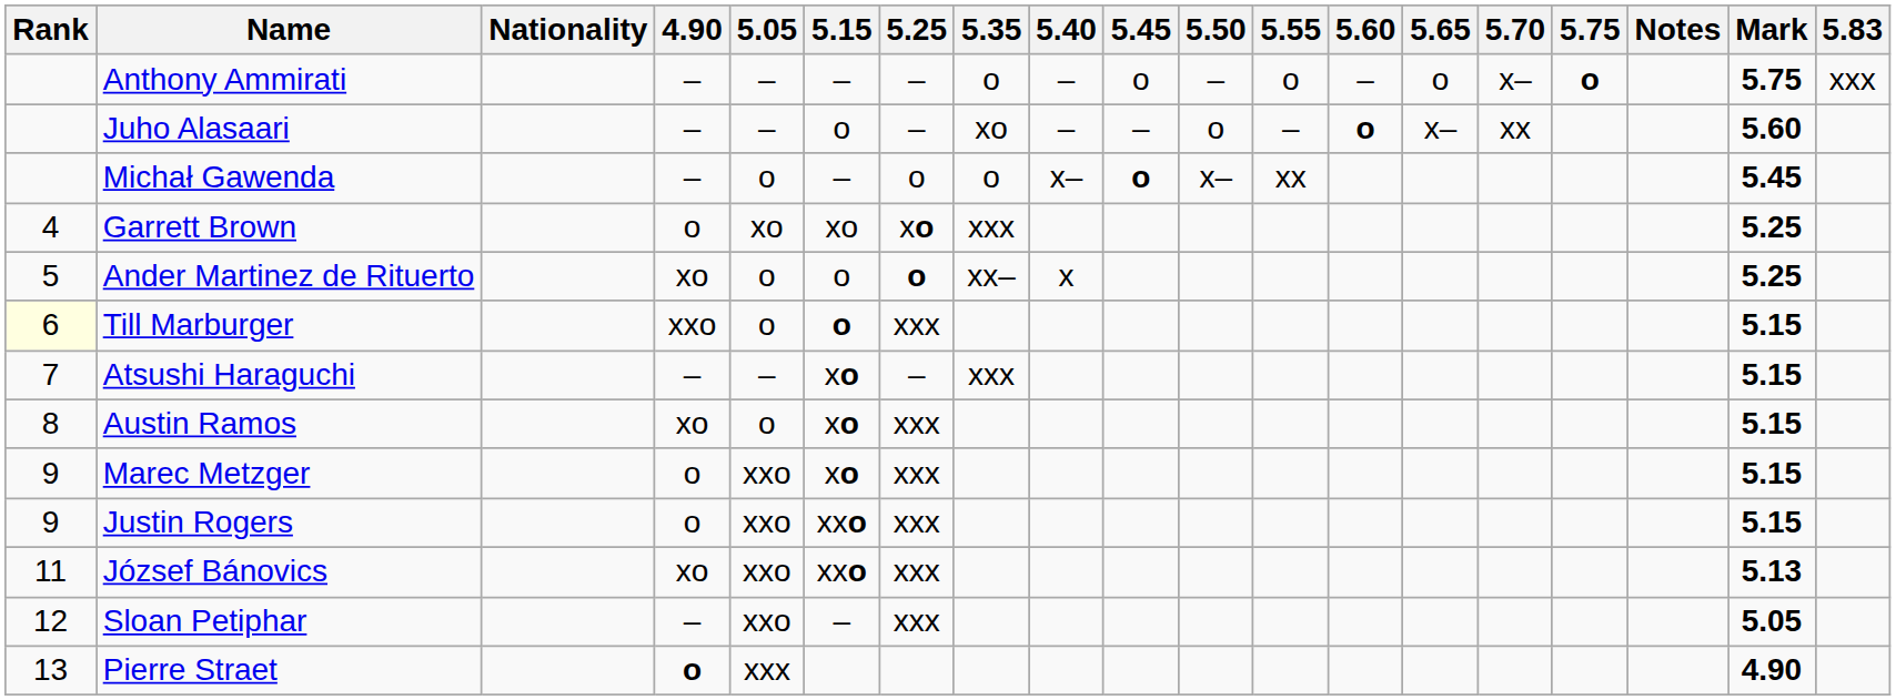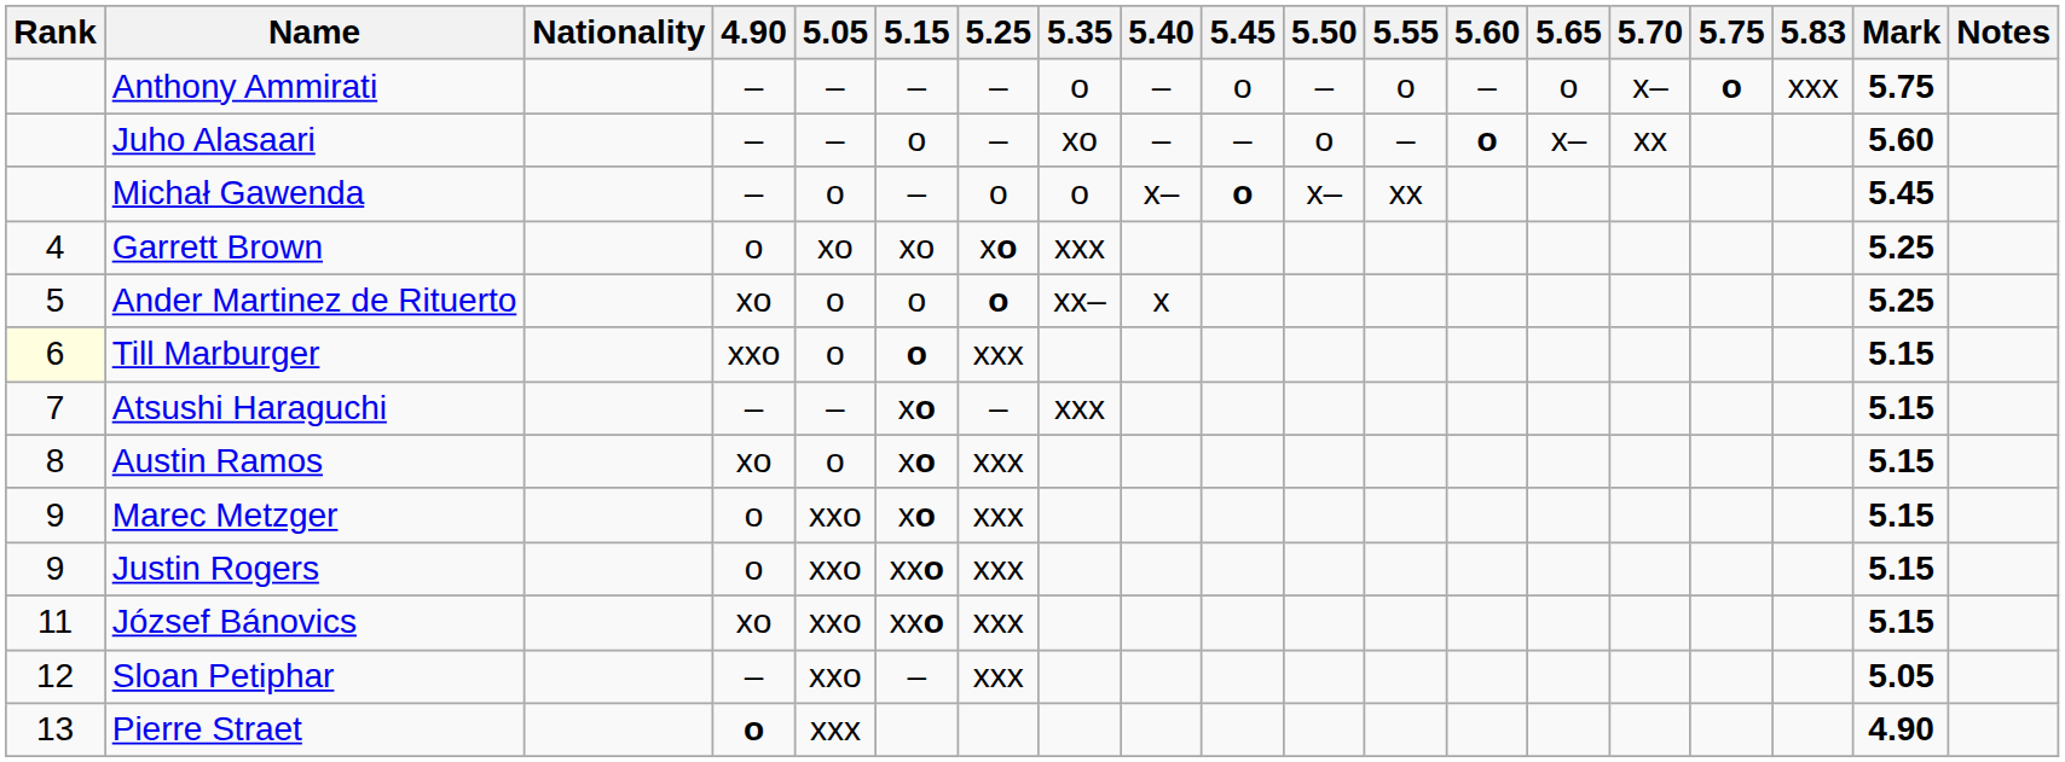columns swapped: 5.83 <-> Notes
József Bánovics | Mark: 5.13 -> 5.15
